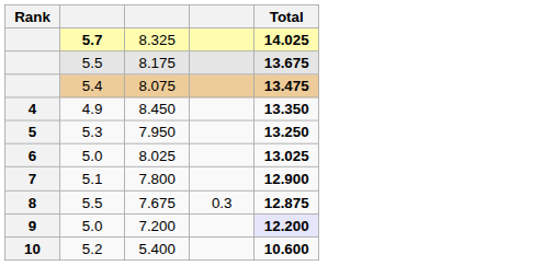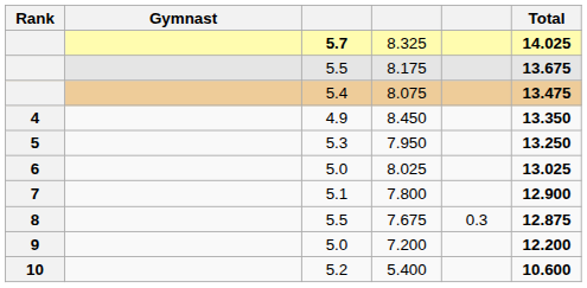+ column: Gymnast
7.200 | Total: lavender background -> no background
